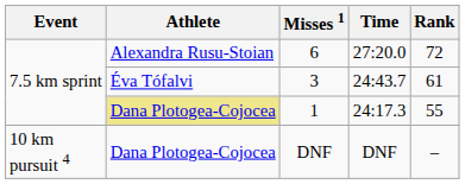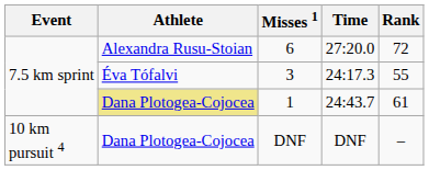3 | Time: 24:43.7 -> 24:17.3
3 | Rank: 61 -> 55
1 | Time: 24:17.3 -> 24:43.7
1 | Rank: 55 -> 61
